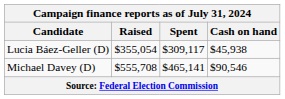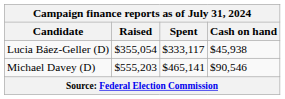Lucia Báez-Geller (D) | Spent: $309,117 -> $333,117
Michael Davey (D) | Raised: $555,708 -> $555,203
